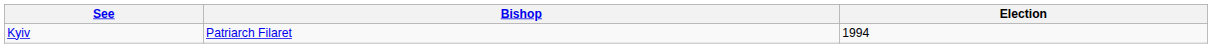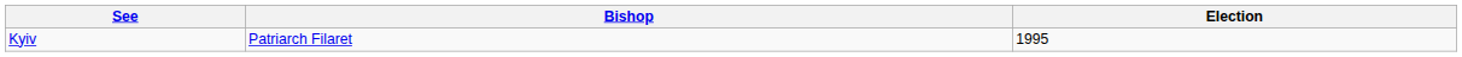Kyiv | Election: 1994 -> 1995
